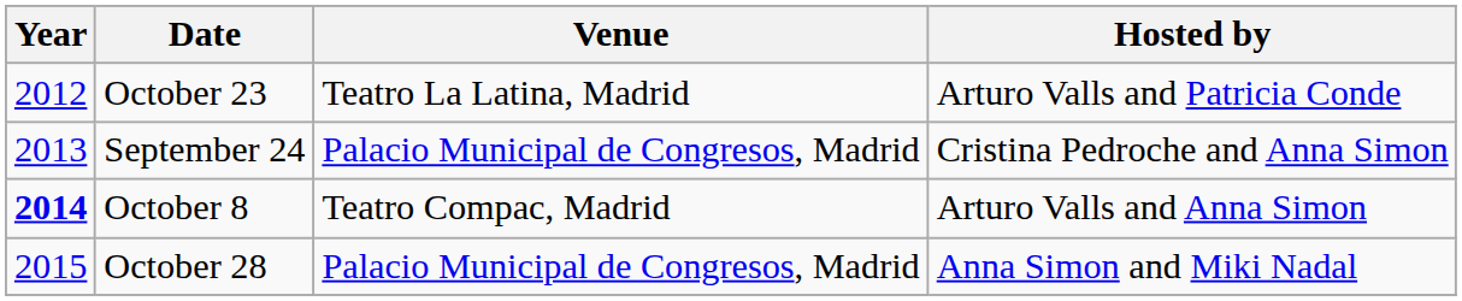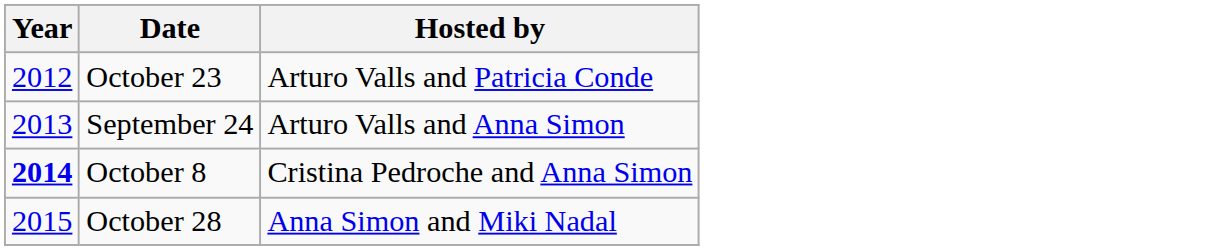- column: Venue | Teatro La Latina, Madrid | Palacio Municipal de Congresos, Madrid | Teatro Compac, Madrid | Palacio Municipal de Congresos, Madrid
September 24 | Hosted by: Cristina Pedroche and Anna Simon -> Arturo Valls and Anna Simon
October 8 | Hosted by: Arturo Valls and Anna Simon -> Cristina Pedroche and Anna Simon
